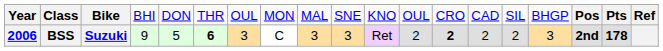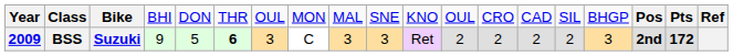BSS | column 1: 2006 -> 2009
BSS | column 13: bold -> normal
BSS | column 18: 178 -> 172
